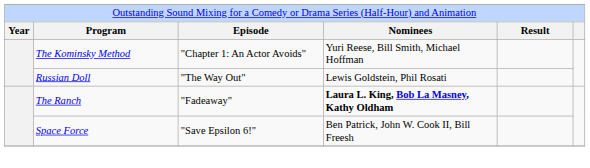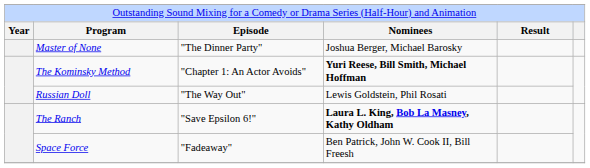+ row: Master of None | "The Dinner Party" | Joshua Berger, Michael Barosky
The Kominsky Method | column 4: normal -> bold
The Ranch | column 3: "Fadeaway" -> "Save Epsilon 6!"
Space Force | column 3: "Save Epsilon 6!" -> "Fadeaway"
